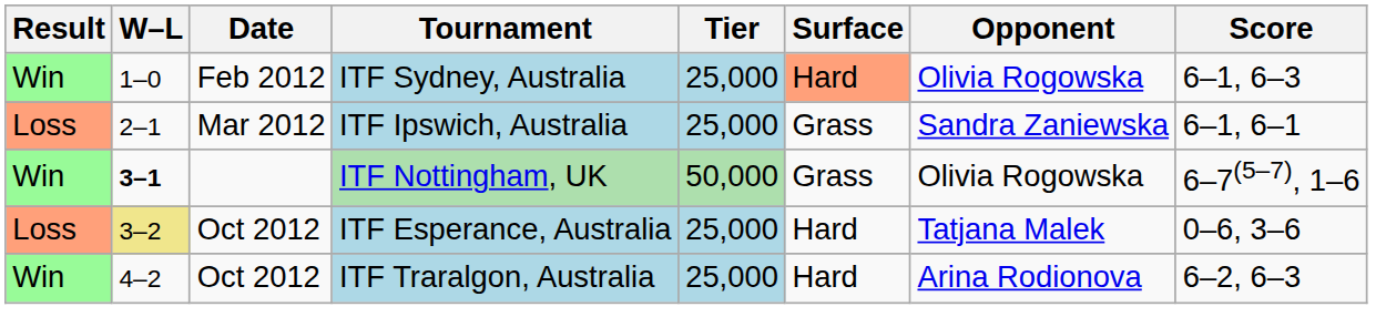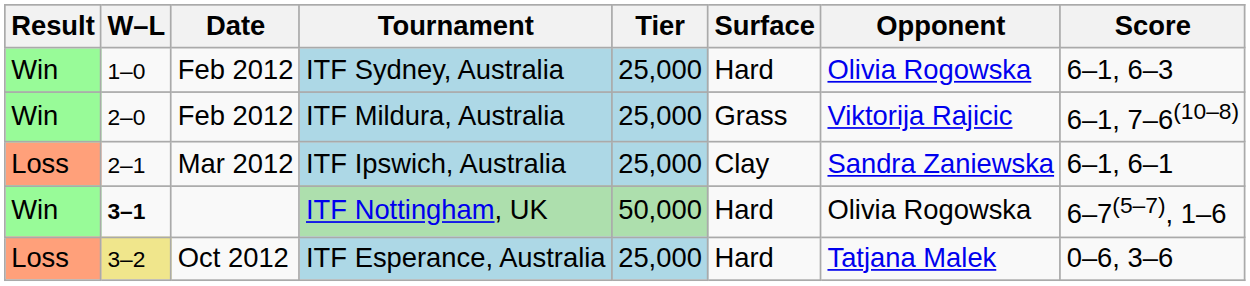ITF Sydney, Australia | Surface: lightsalmon background -> no background
+ row: Win | 2–0 | Feb 2012 | ITF Mildura, Australia | 25,000 | Grass | Viktorija Rajicic | 6–1, 7–6(10–8)
ITF Ipswich, Australia | Surface: Grass -> Clay
ITF Nottingham, UK | Surface: Grass -> Hard
- row: Win | 4–2 | Oct 2012 | ITF Traralgon, Australia | 25,000 | Hard | Arina Rodionova | 6–2, 6–3
